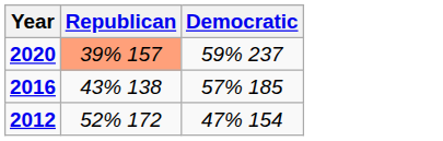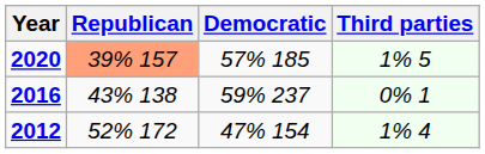+ column: Third parties | 1% 5 | 0% 1 | 1% 4
2020 | Democratic: 59% 237 -> 57% 185
2016 | Democratic: 57% 185 -> 59% 237
